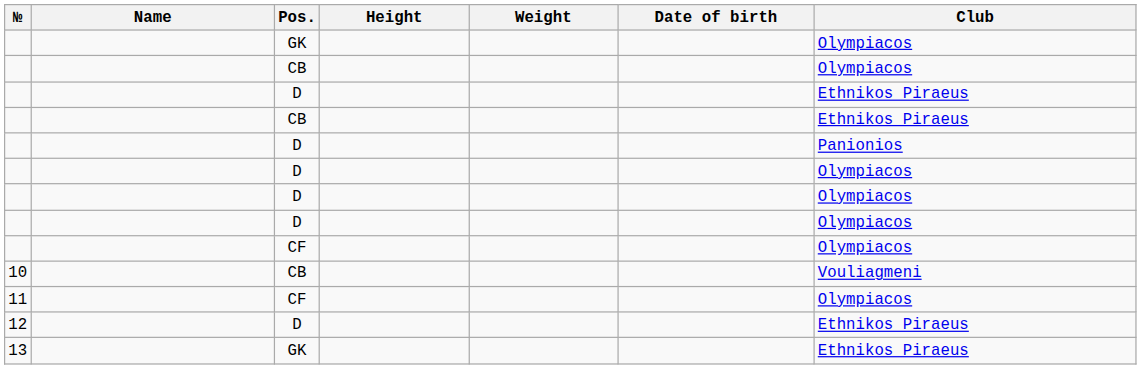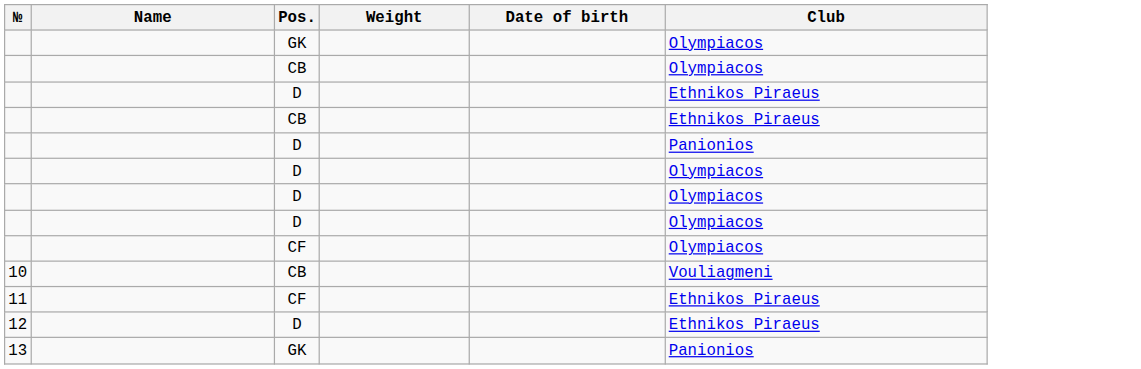- column: Height
11 | Club: Olympiacos -> Ethnikos Piraeus
13 | Club: Ethnikos Piraeus -> Panionios
